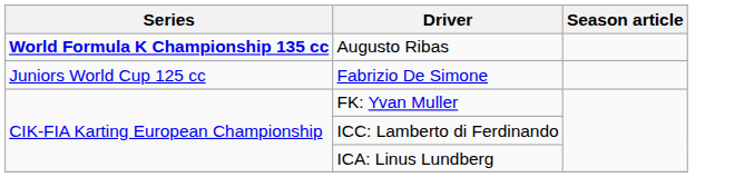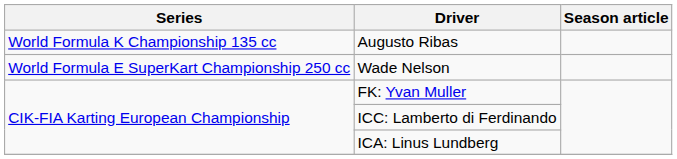Augusto Ribas | Series: bold -> normal
+ row: World Formula E SuperKart Championship 250 cc | Wade Nelson
- row: Juniors World Cup 125 cc | Fabrizio De Simone
